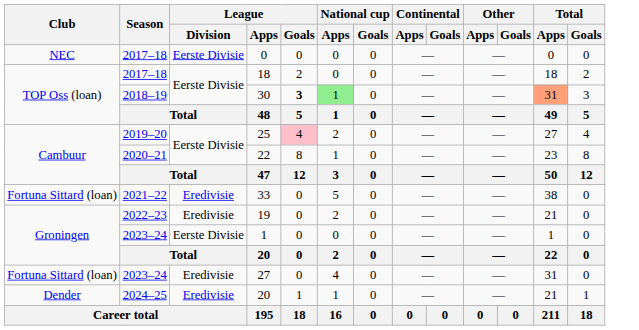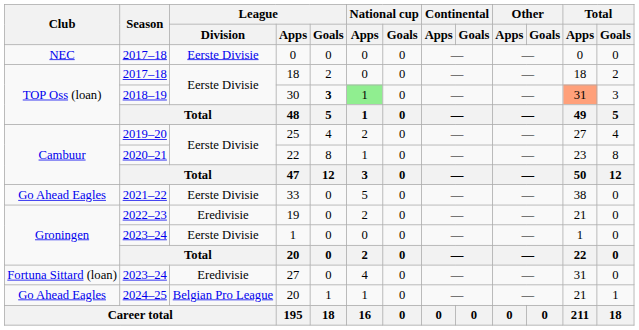25 | League / Goals: pink background -> no background
33 | Club: Fortuna Sittard (loan) -> Go Ahead Eagles
33 | League / Division: Eredivisie -> Eerste Divisie
2024–25 / 20 | Club: Dender -> Go Ahead Eagles
2024–25 / 20 | League / Division: Eredivisie -> Belgian Pro League
